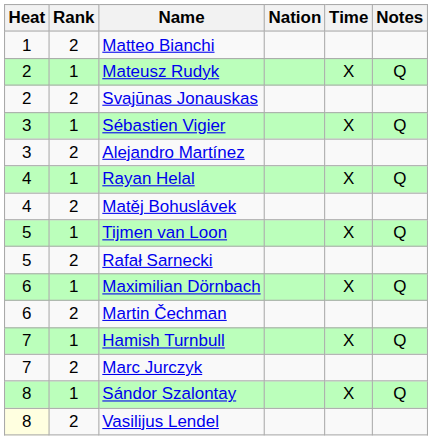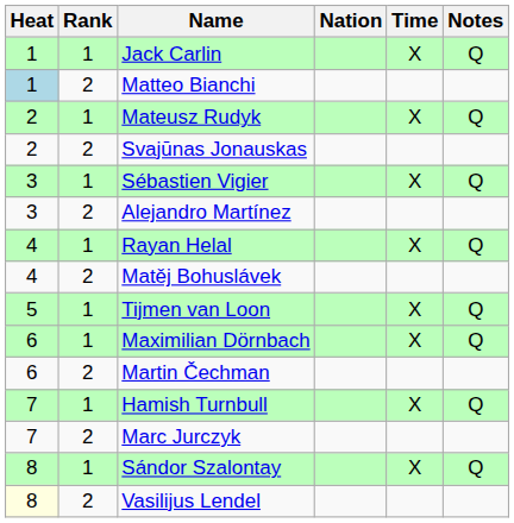+ row: 1 | 1 | Jack Carlin | X | Q
Matteo Bianchi | Heat: no background -> lightblue background
- row: 5 | 2 | Rafał Sarnecki
